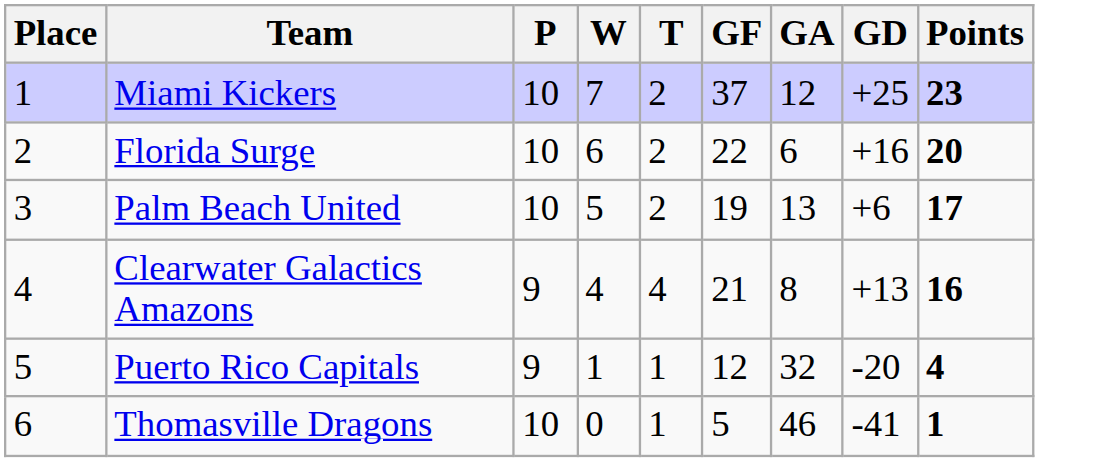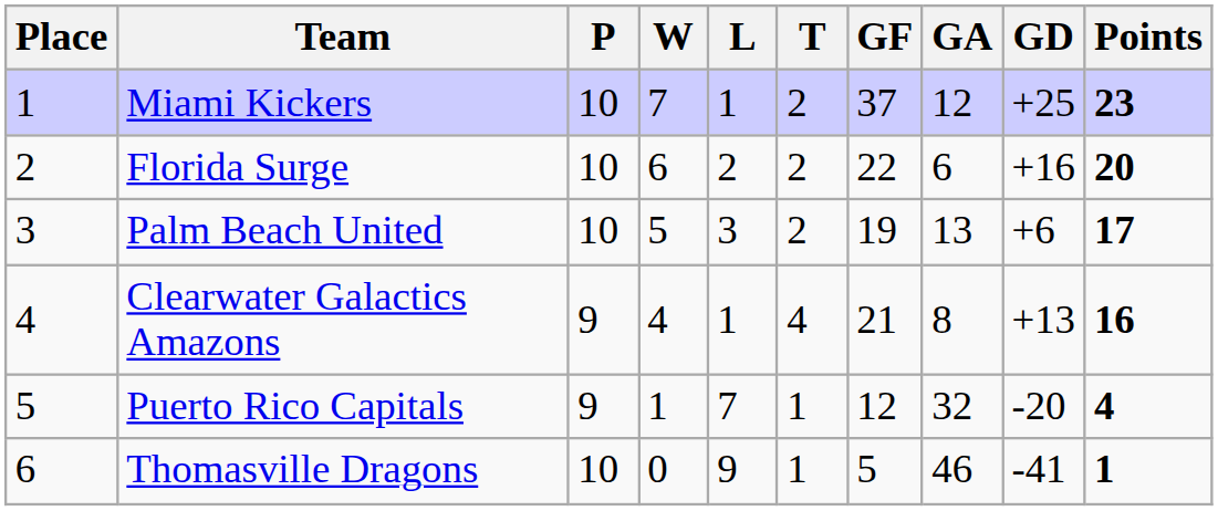+ column: L | 1 | 2 | 3 | 1 | 7 | 9
